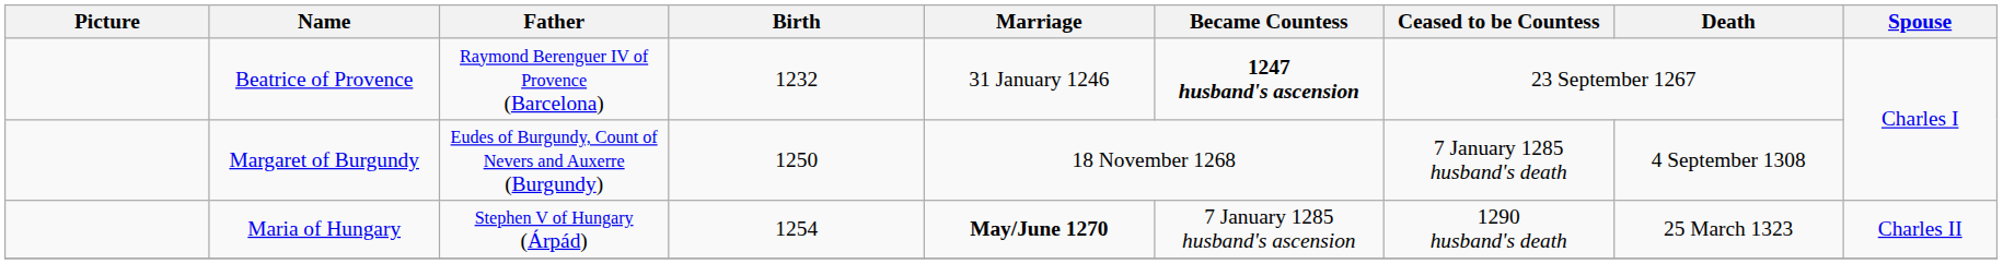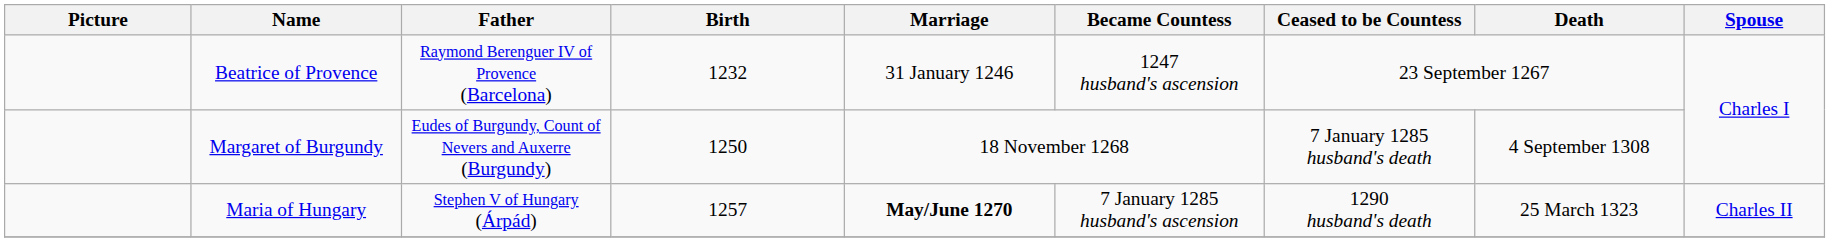Beatrice of Provence | Became Countess: bold -> normal
Maria of Hungary | Birth: 1254 -> 1257
